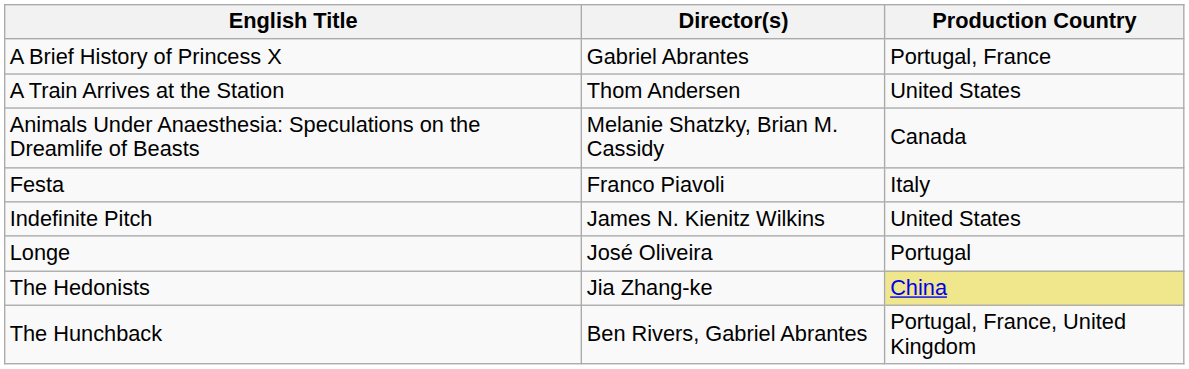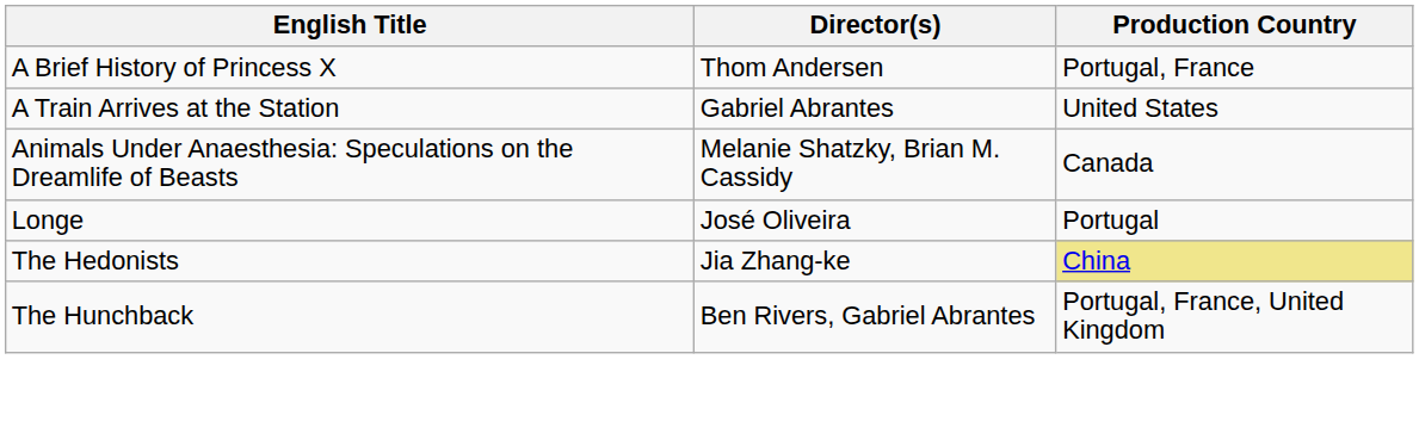A Brief History of Princess X | Director(s): Gabriel Abrantes -> Thom Andersen
A Train Arrives at the Station | Director(s): Thom Andersen -> Gabriel Abrantes
- row: Festa | Franco Piavoli | Italy
- row: Indefinite Pitch | James N. Kienitz Wilkins | United States
